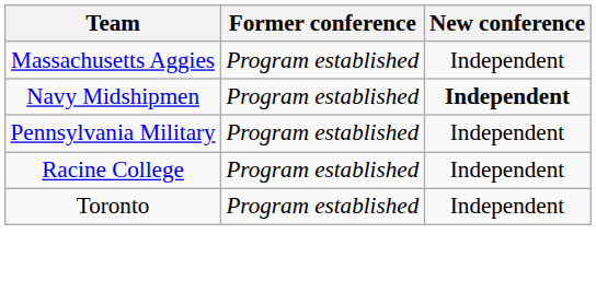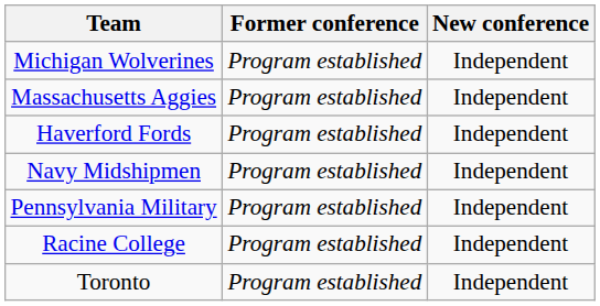+ row: Michigan Wolverines | Program established | Independent
+ row: Haverford Fords | Program established | Independent
Navy Midshipmen | New conference: bold -> normal
